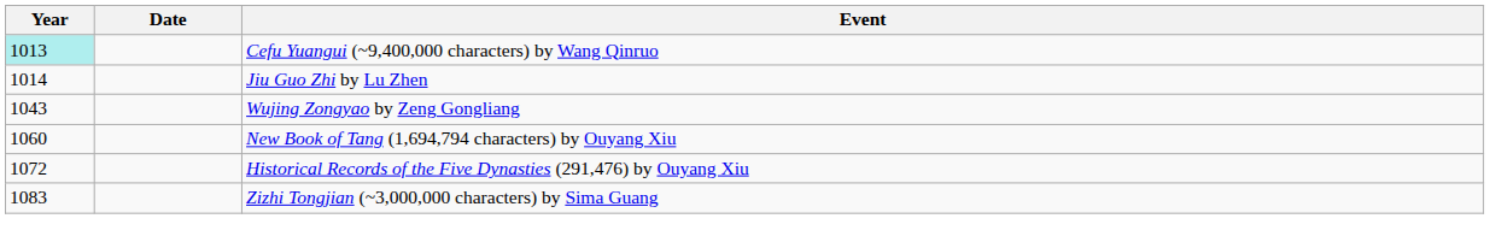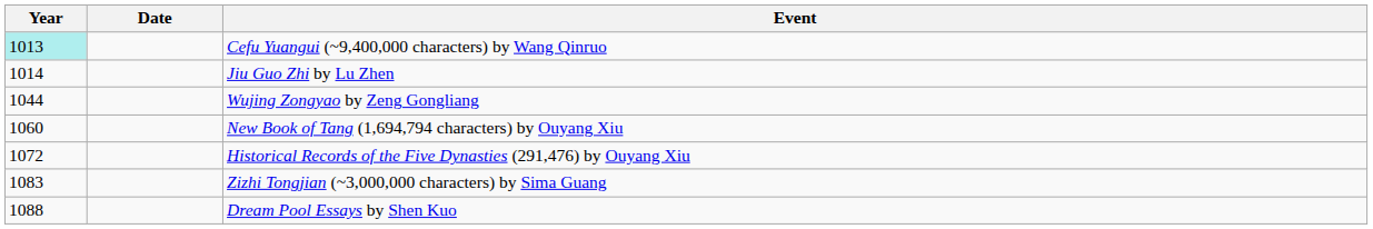Wujing Zongyao by Zeng Gongliang | Year: 1043 -> 1044
+ row: 1088 | Dream Pool Essays by Shen Kuo
